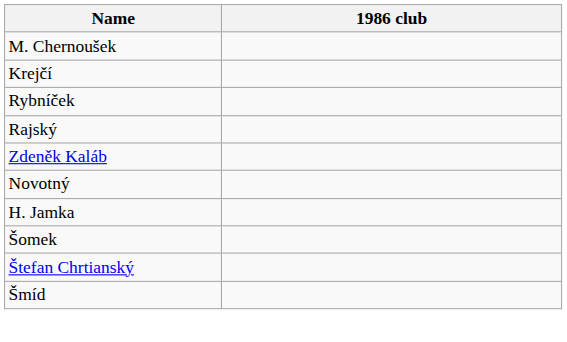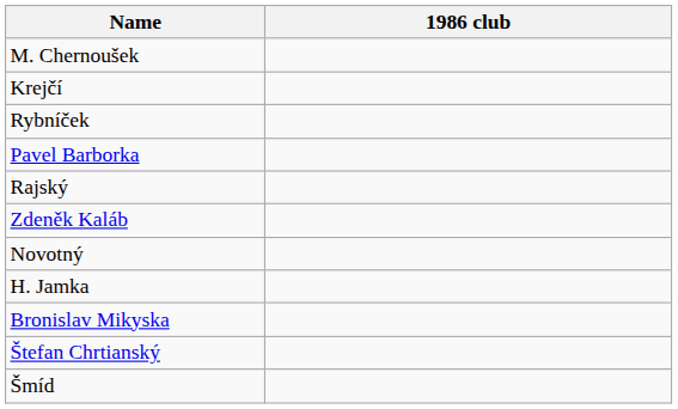+ row: Pavel Barborka
- row: Šomek
+ row: Bronislav Mikyska
